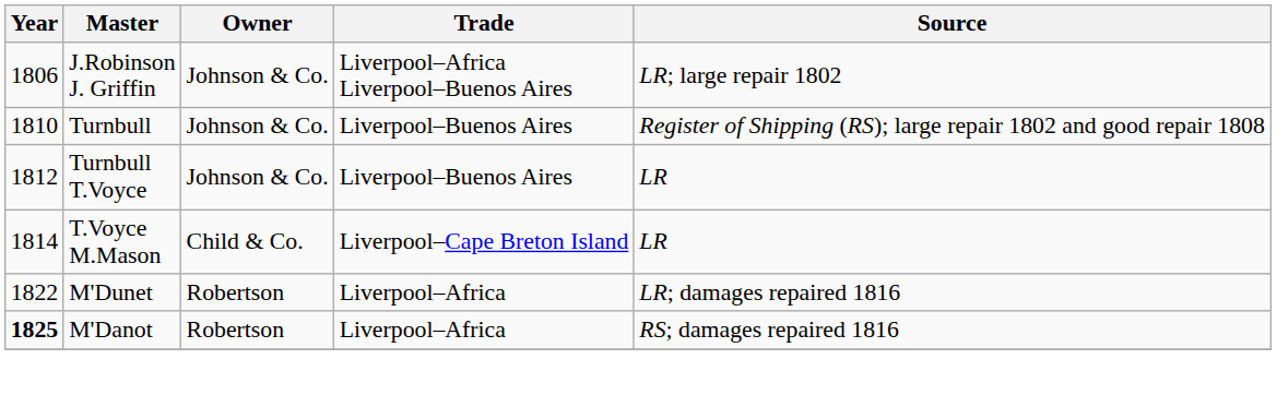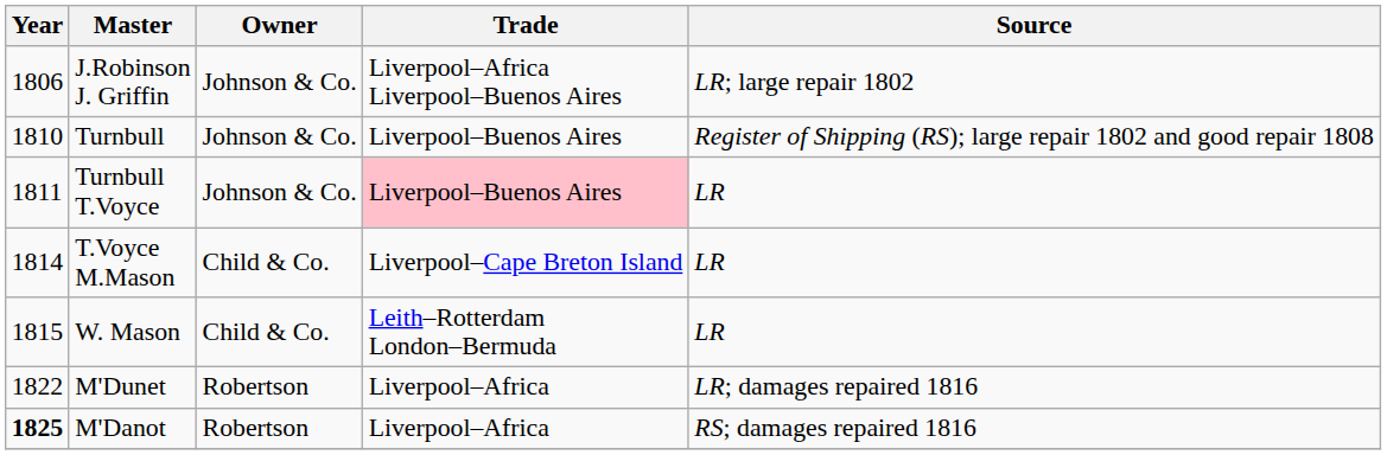Turnbull T.Voyce | Year: 1812 -> 1811
Turnbull T.Voyce | Trade: no background -> pink background
+ row: 1815 | W. Mason | Child & Co. | Leith–Rotterdam London–Bermuda | LR
